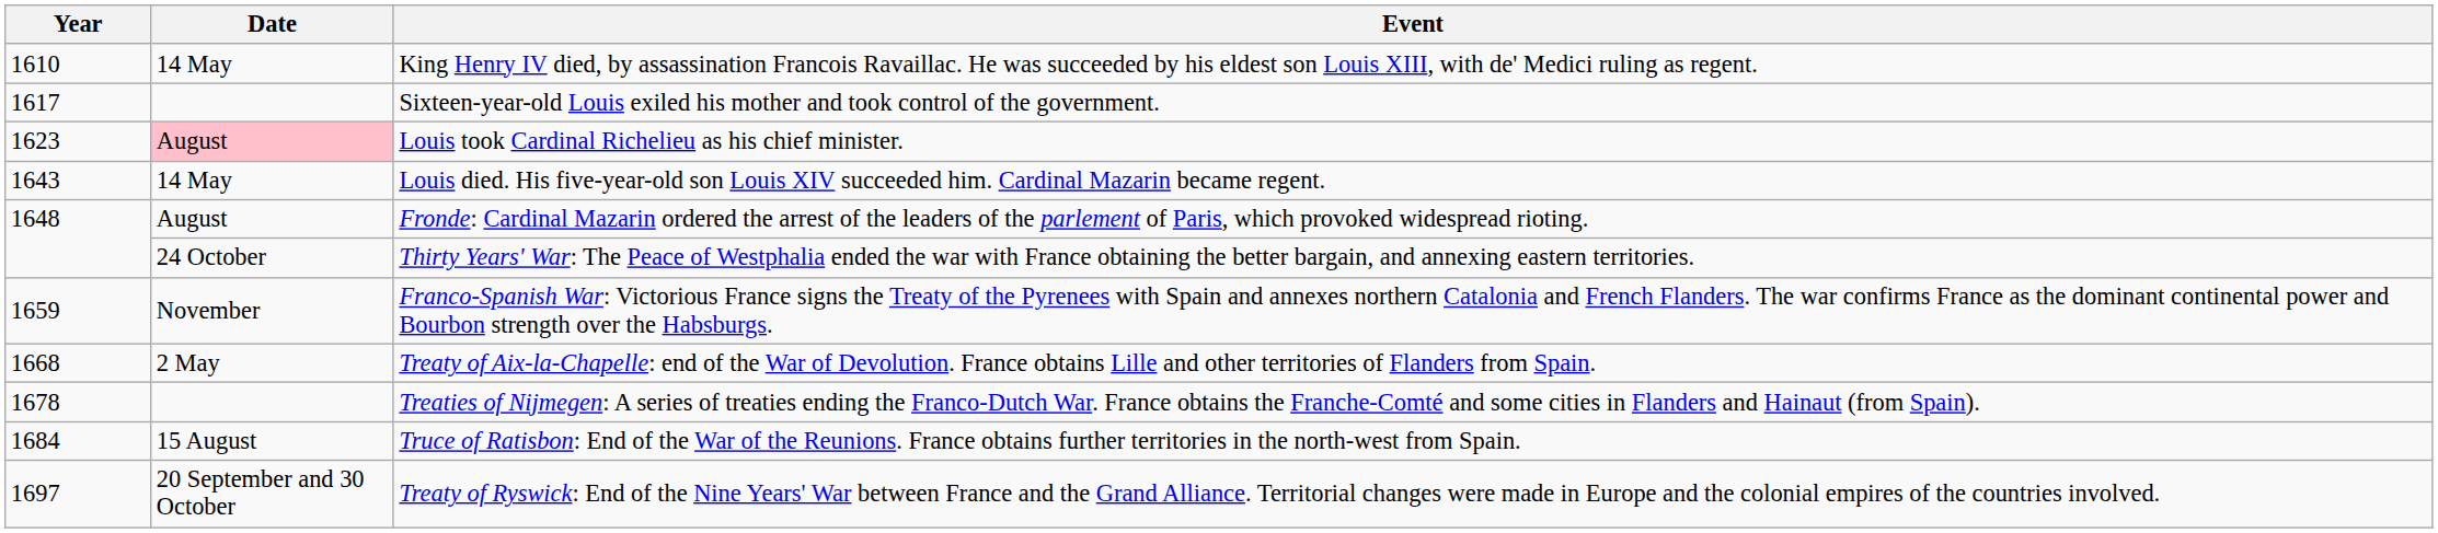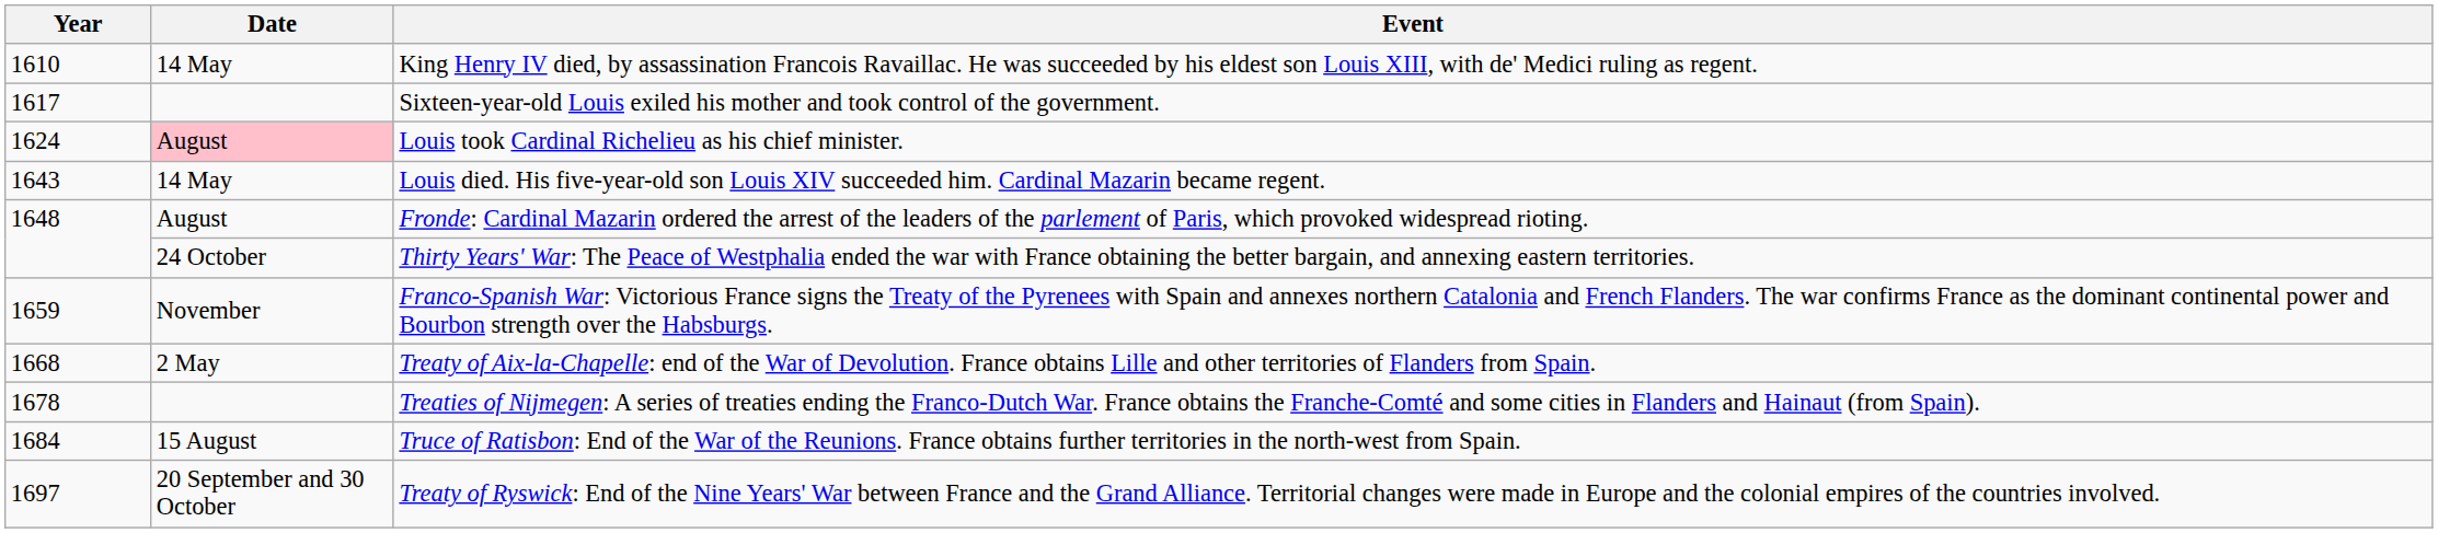Louis took Cardinal Richelieu as his chief minister. | Year: 1623 -> 1624
